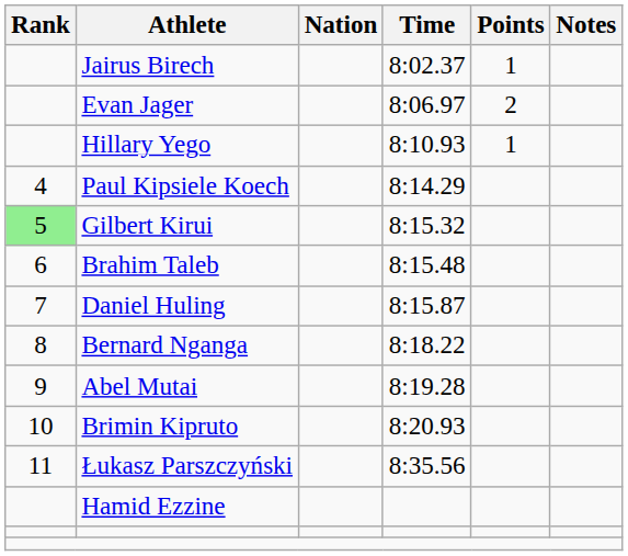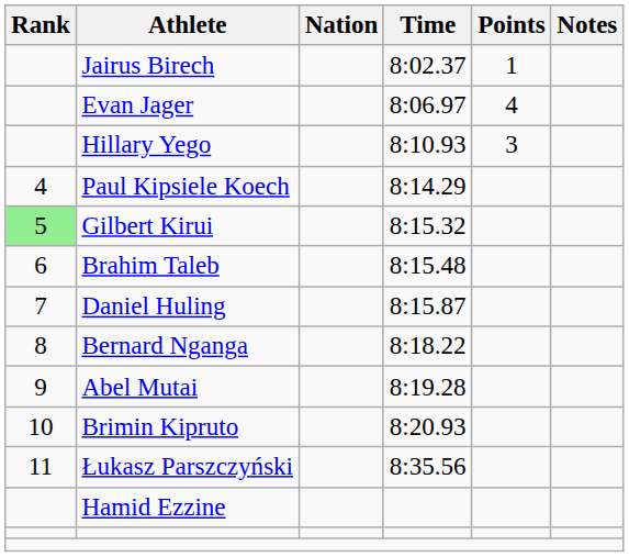Evan Jager | Points: 2 -> 4
Hillary Yego | Points: 1 -> 3
